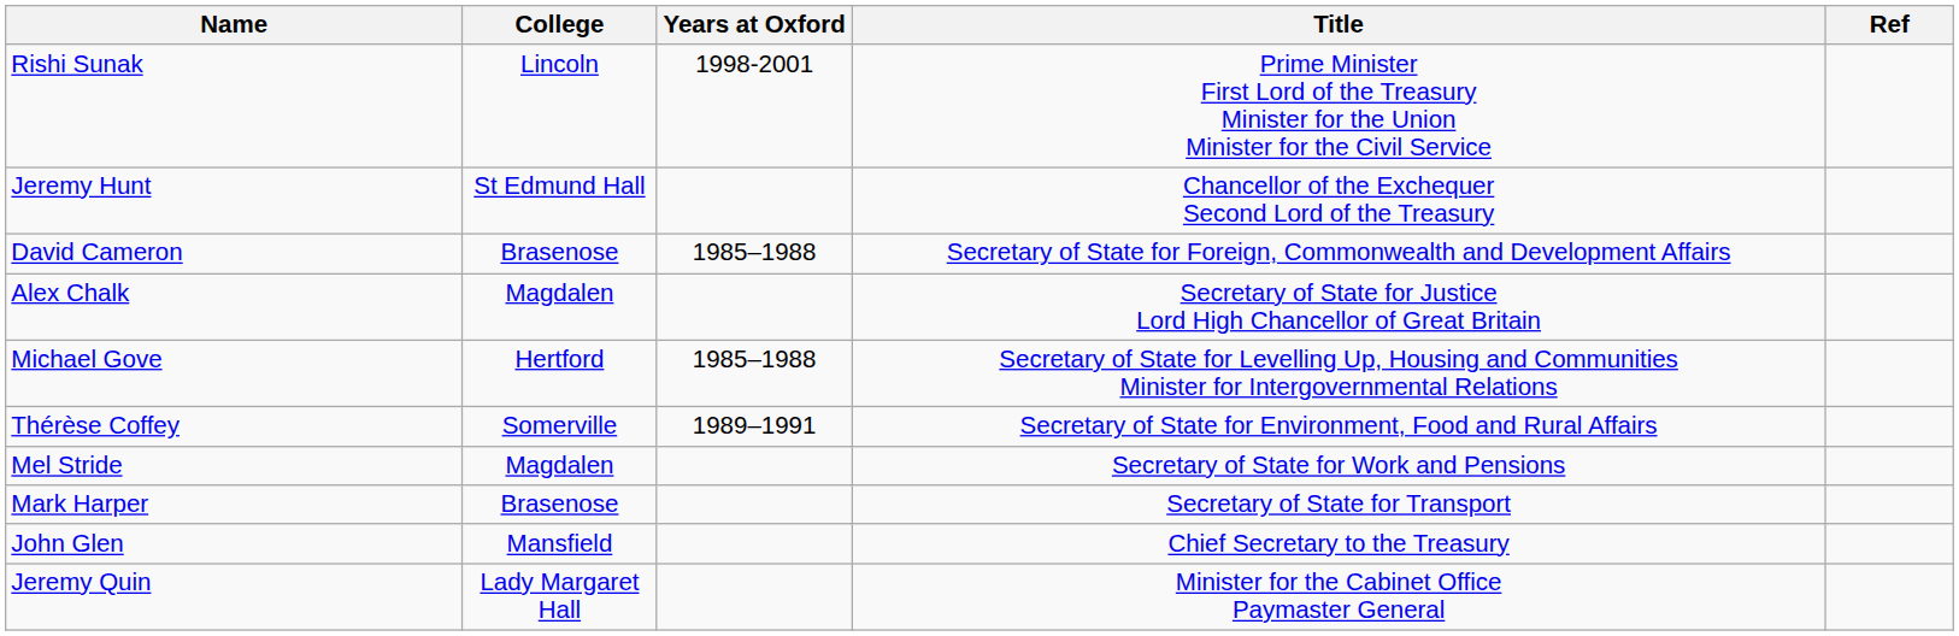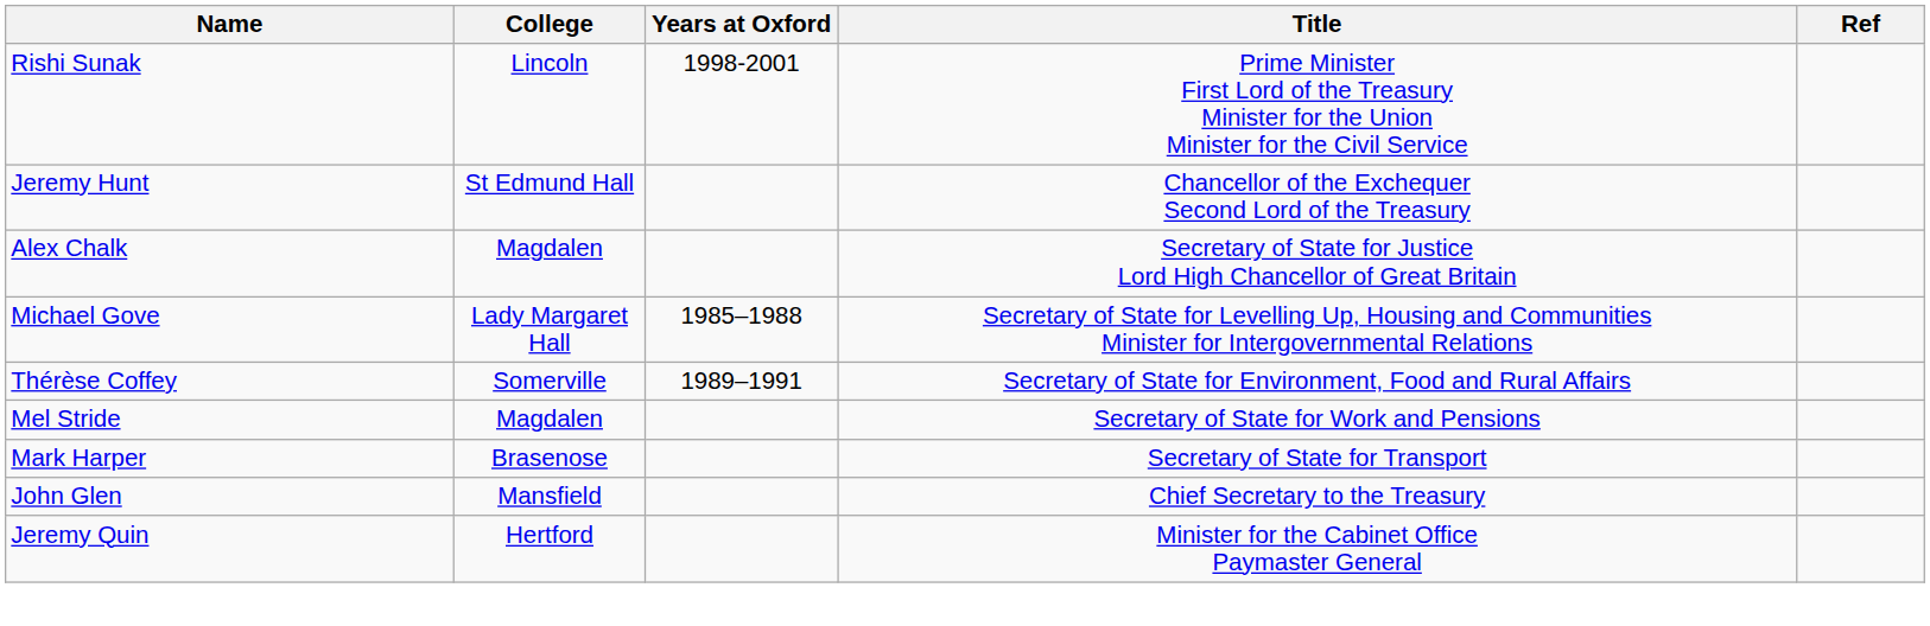- row: David Cameron | Brasenose | 1985–1988 | Secretary of State for Foreign, Commonwealth and Development Affairs
Michael Gove | College: Hertford -> Lady Margaret Hall
Jeremy Quin | College: Lady Margaret Hall -> Hertford
